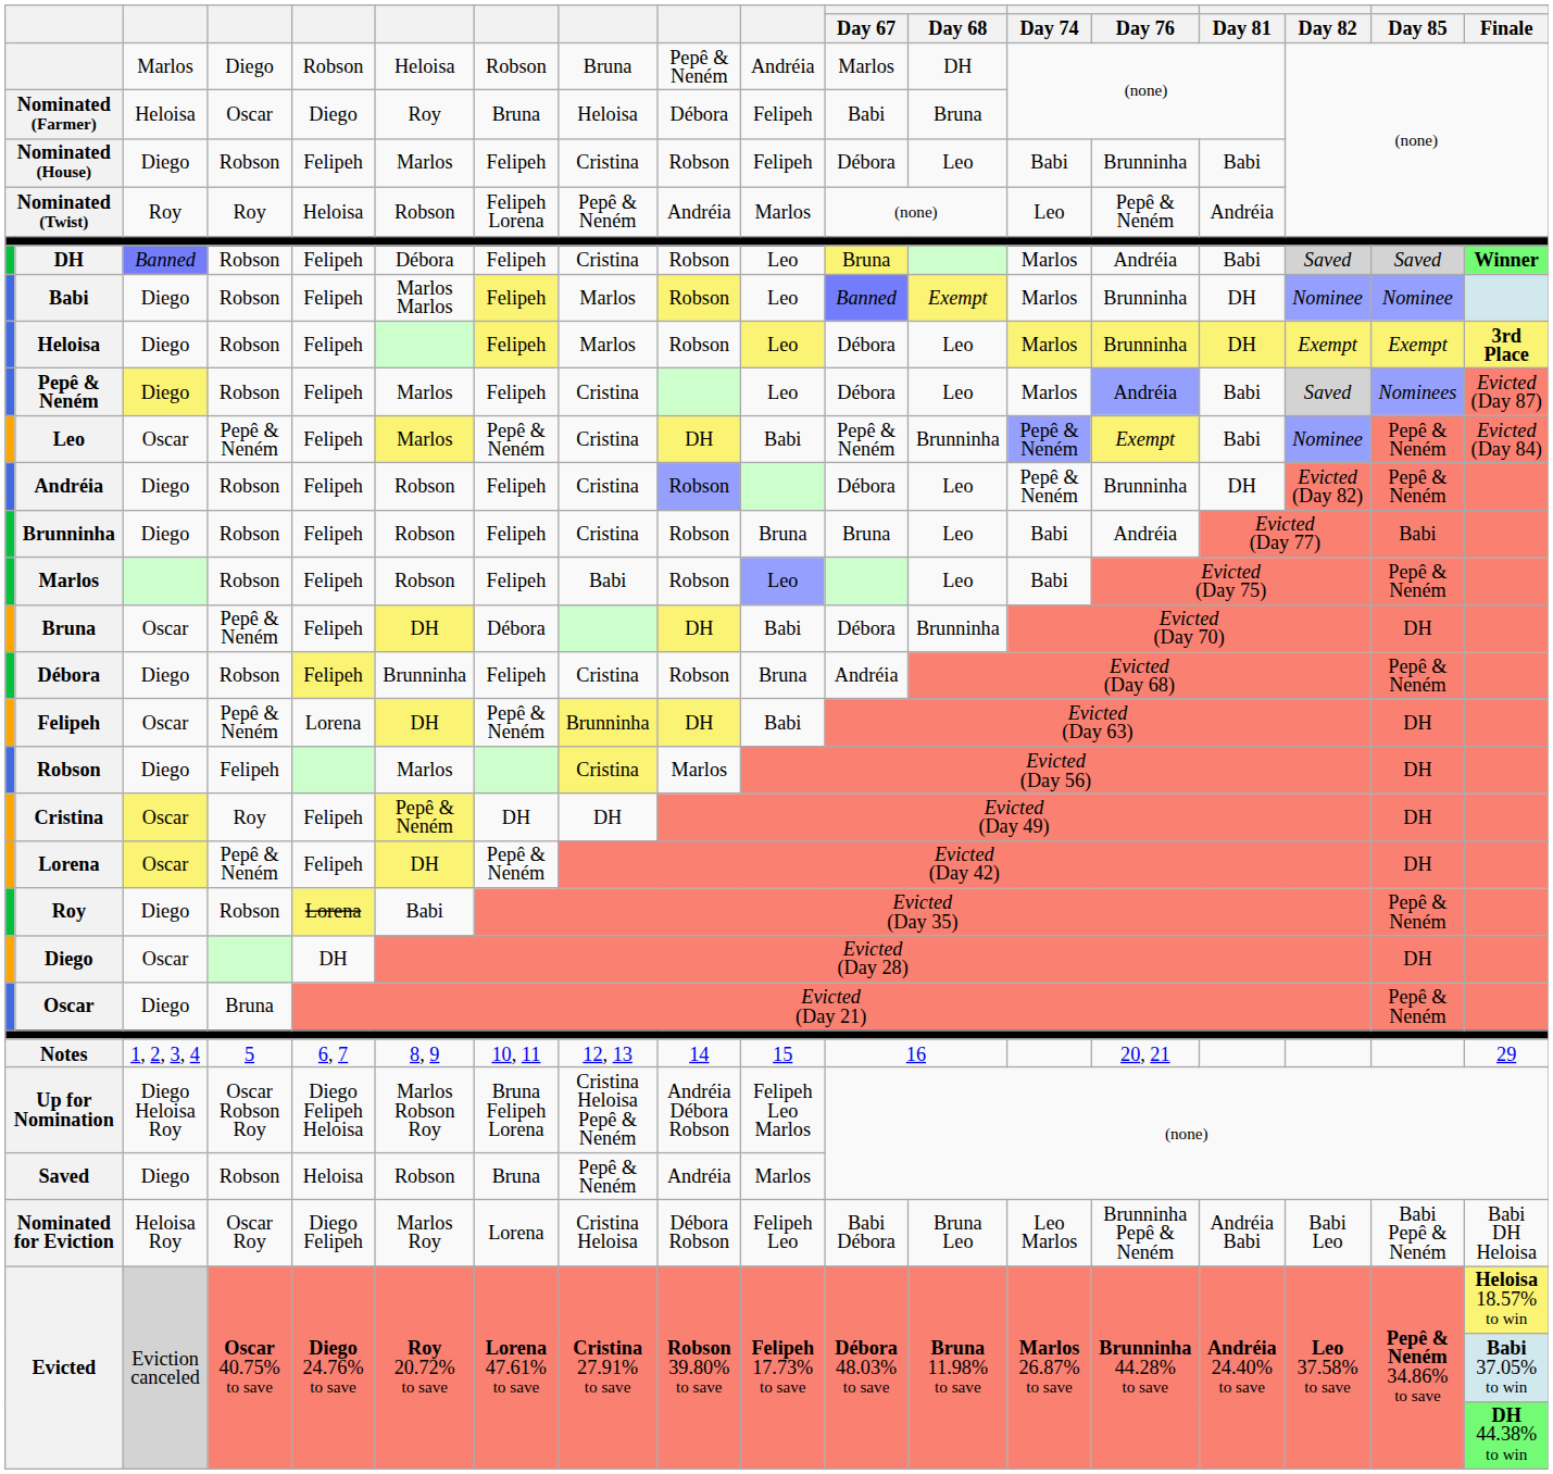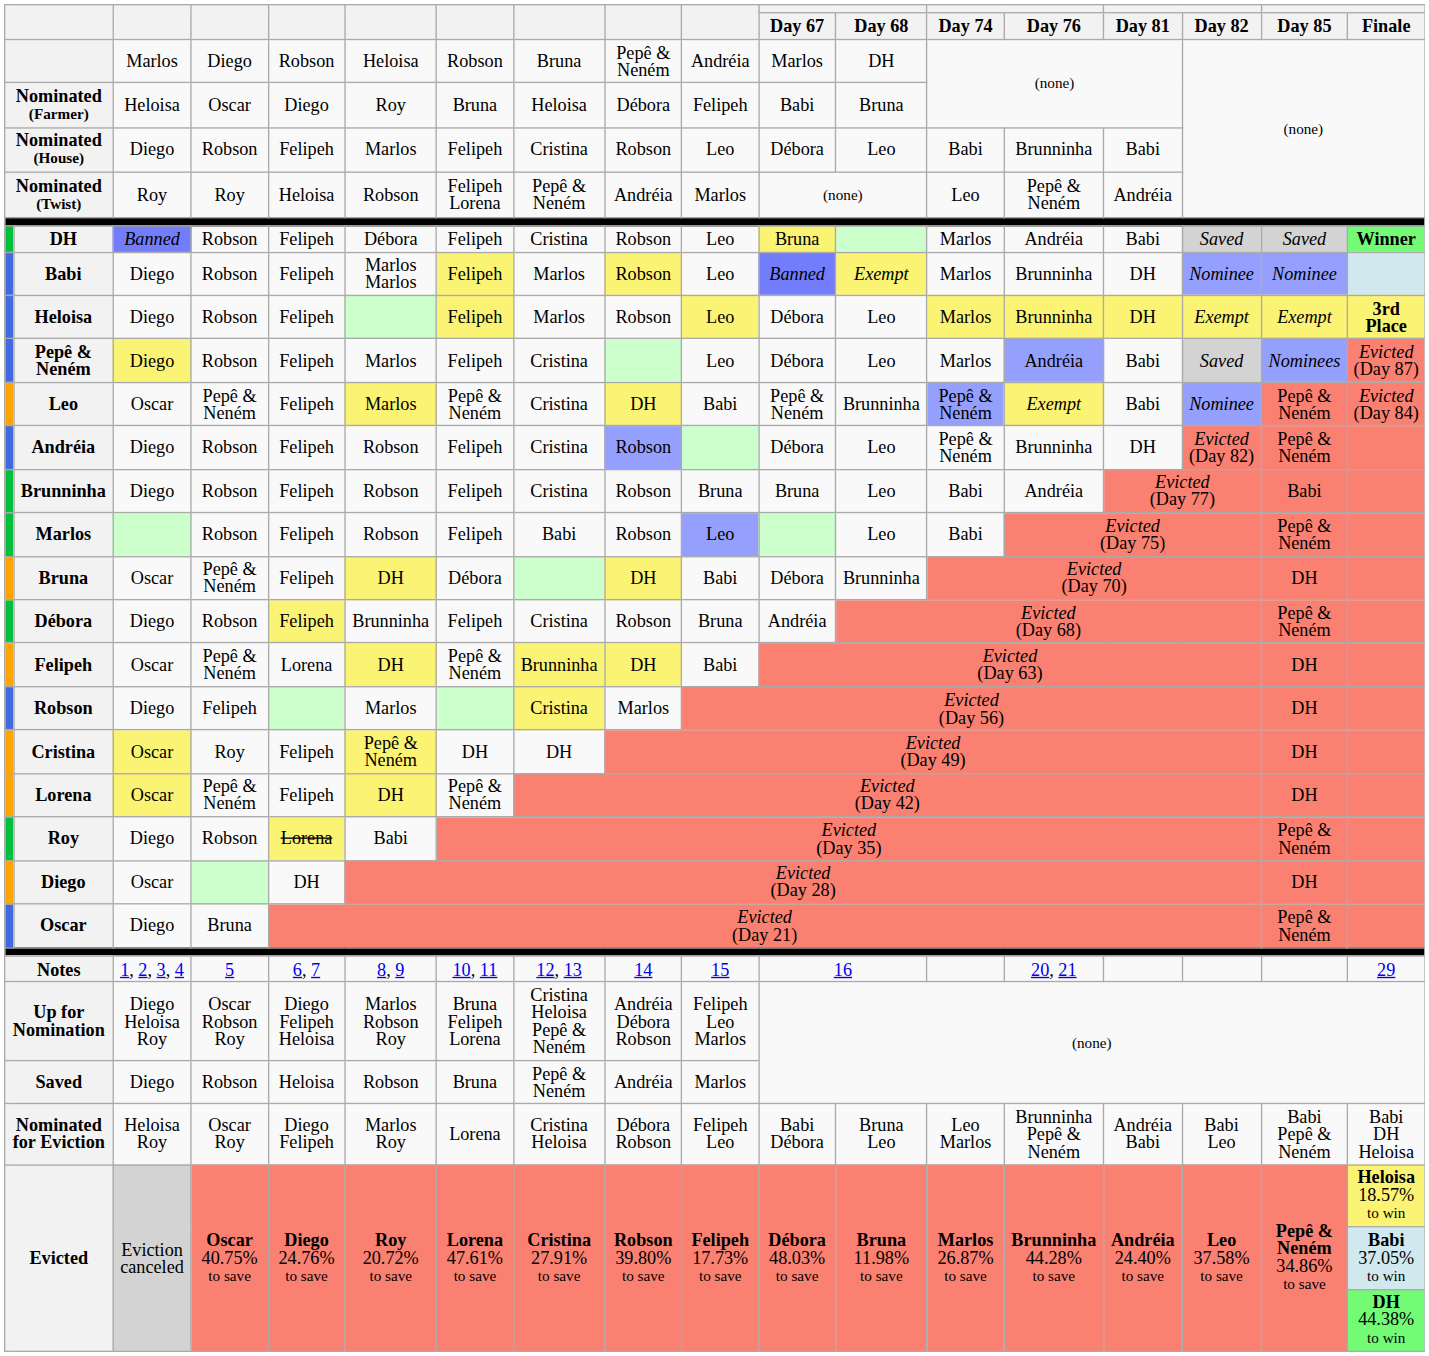Nominated (House) | column 10: Felipeh -> Leo
